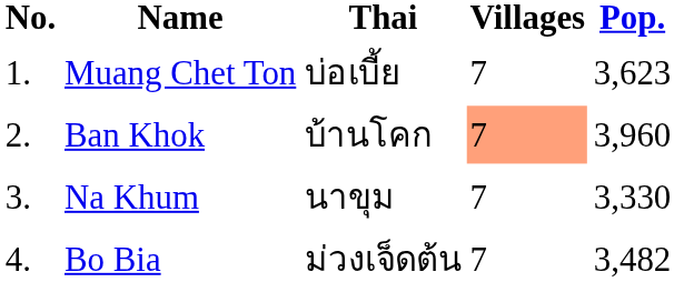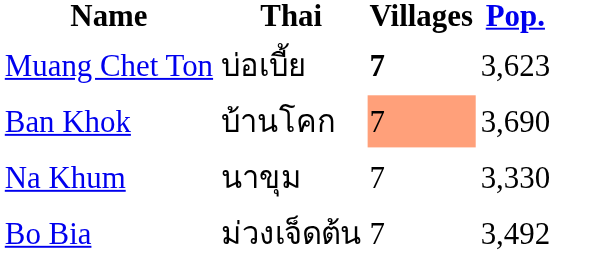- column: No. | 1. | 2. | 3. | 4.
Muang Chet Ton | Villages: normal -> bold
Ban Khok | Pop.: 3,960 -> 3,690
Bo Bia | Pop.: 3,482 -> 3,492
